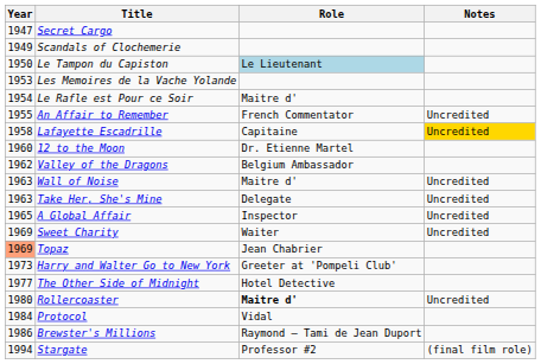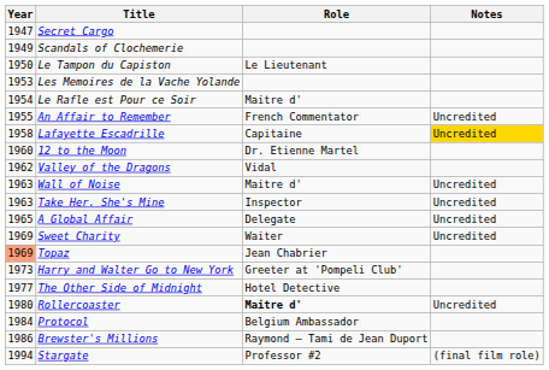Le Tampon du Capiston | Role: lightblue background -> no background
Valley of the Dragons | Role: Belgium Ambassador -> Vidal
Take Her, She's Mine | Role: Delegate -> Inspector
A Global Affair | Role: Inspector -> Delegate
Protocol | Role: Vidal -> Belgium Ambassador
